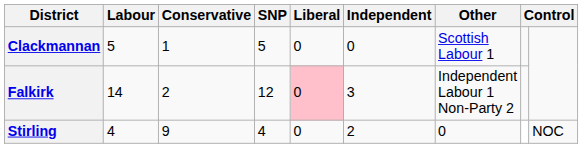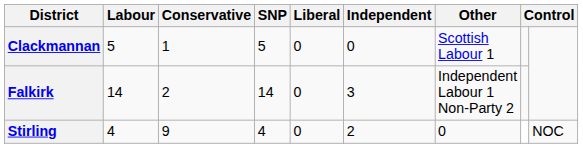Falkirk | SNP: 12 -> 14
Falkirk | Liberal: pink background -> no background
